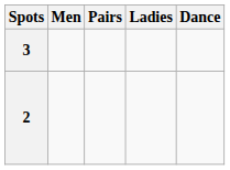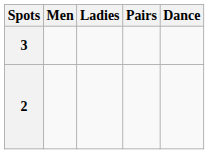columns swapped: Ladies <-> Pairs
